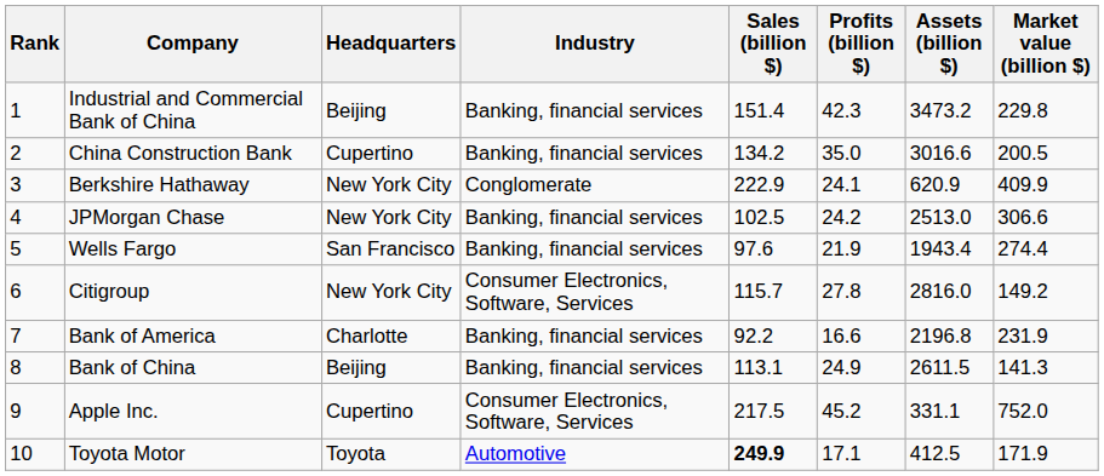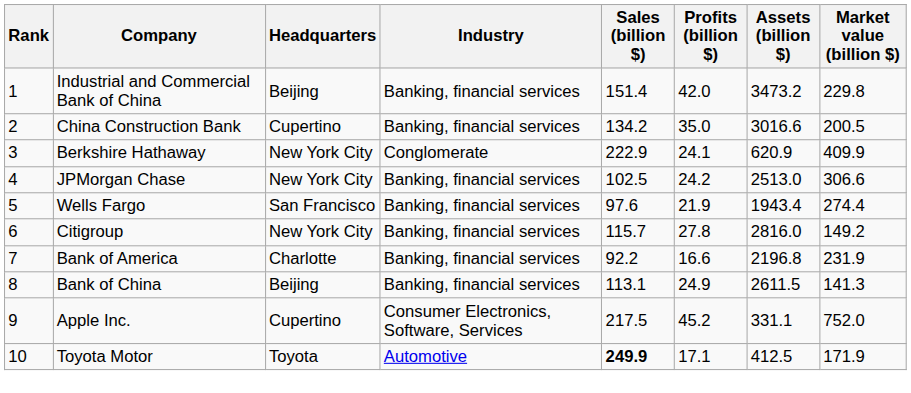Industrial and Commercial Bank of China | Profits (billion $): 42.3 -> 42.0
Citigroup | Industry: Consumer Electronics, Software, Services -> Banking, financial services
